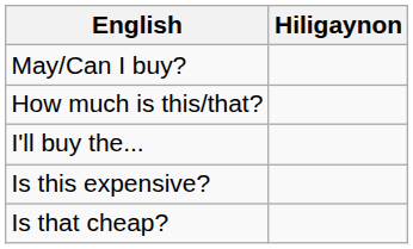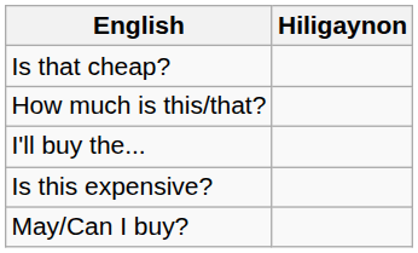rows swapped: May/Can I buy? <-> Is that cheap?
